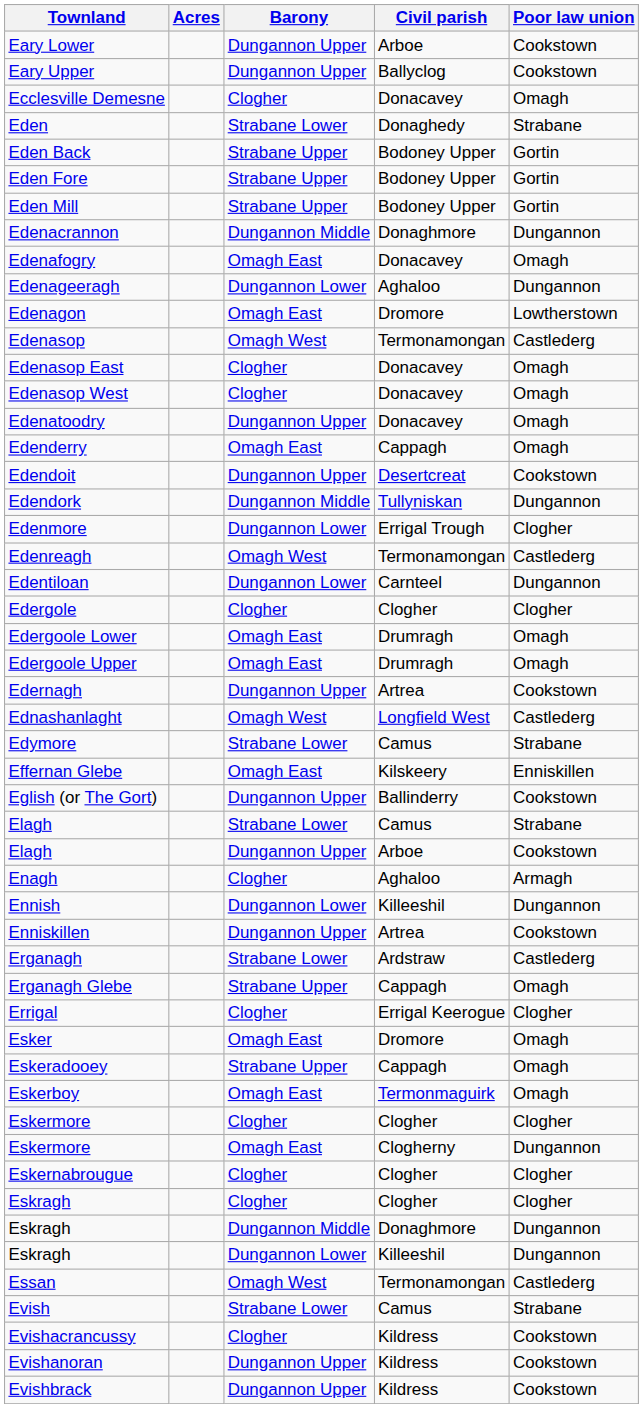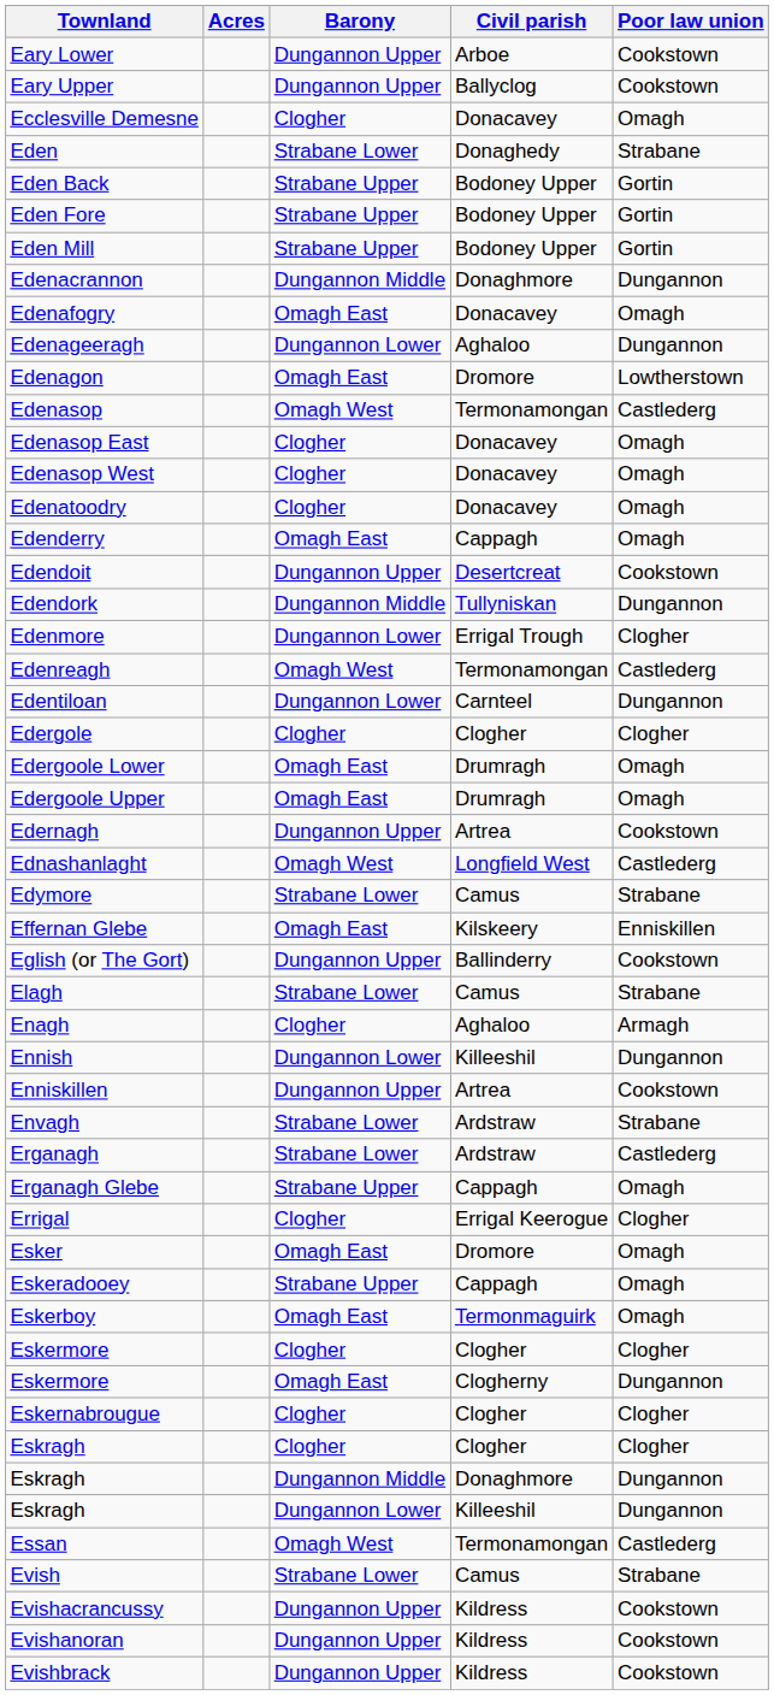Edenatoodry | Barony: Dungannon Upper -> Clogher
- row: Elagh | Dungannon Upper | Arboe | Cookstown
+ row: Envagh | Strabane Lower | Ardstraw | Strabane
Evishacrancussy | Barony: Clogher -> Dungannon Upper
